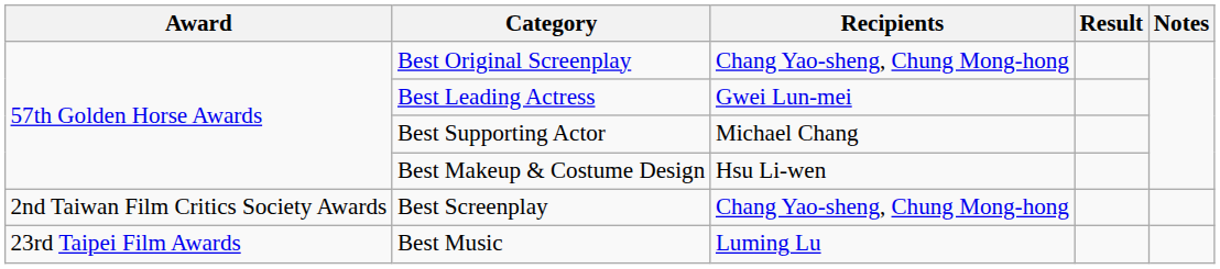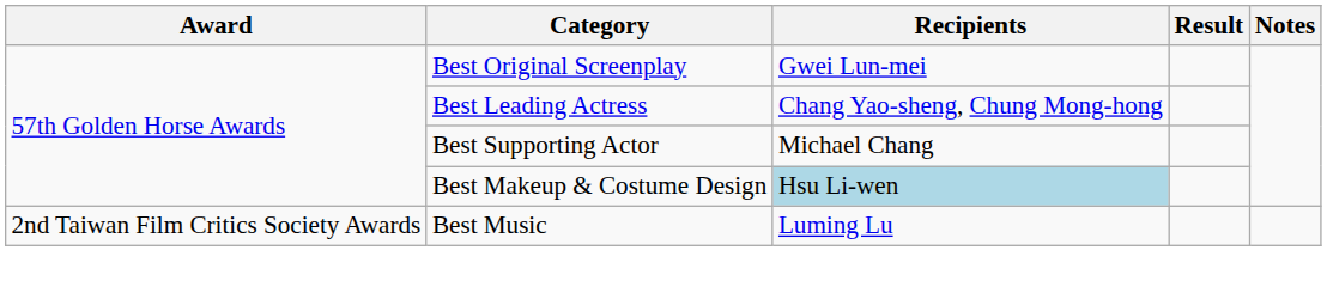Best Original Screenplay | Recipients: Chang Yao-sheng, Chung Mong-hong -> Gwei Lun-mei
Best Leading Actress | Recipients: Gwei Lun-mei -> Chang Yao-sheng, Chung Mong-hong
Best Makeup & Costume Design | Recipients: no background -> lightblue background
- row: 2nd Taiwan Film Critics Society Awards | Best Screenplay | Chang Yao-sheng, Chung Mong-hong
Best Music | Award: 23rd Taipei Film Awards -> 2nd Taiwan Film Critics Society Awards
